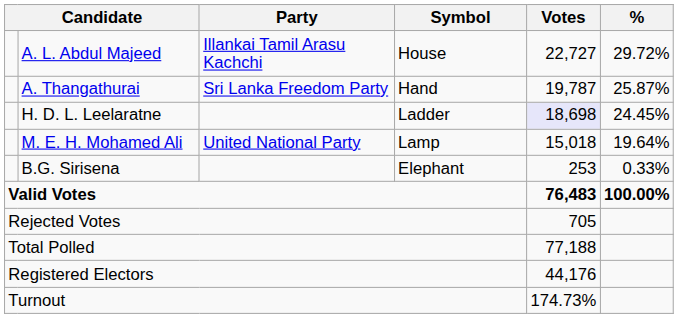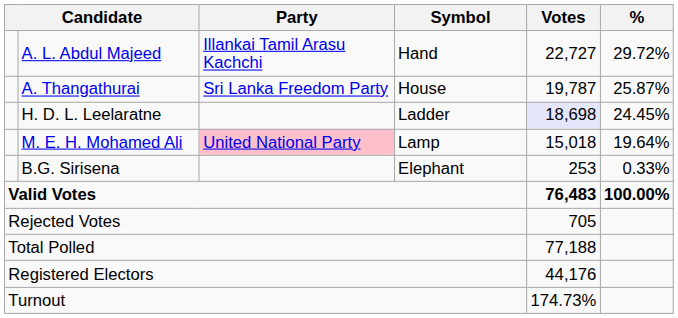A. L. Abdul Majeed | Symbol: House -> Hand
A. Thangathurai | Symbol: Hand -> House
M. E. H. Mohamed Ali | Party: no background -> pink background
